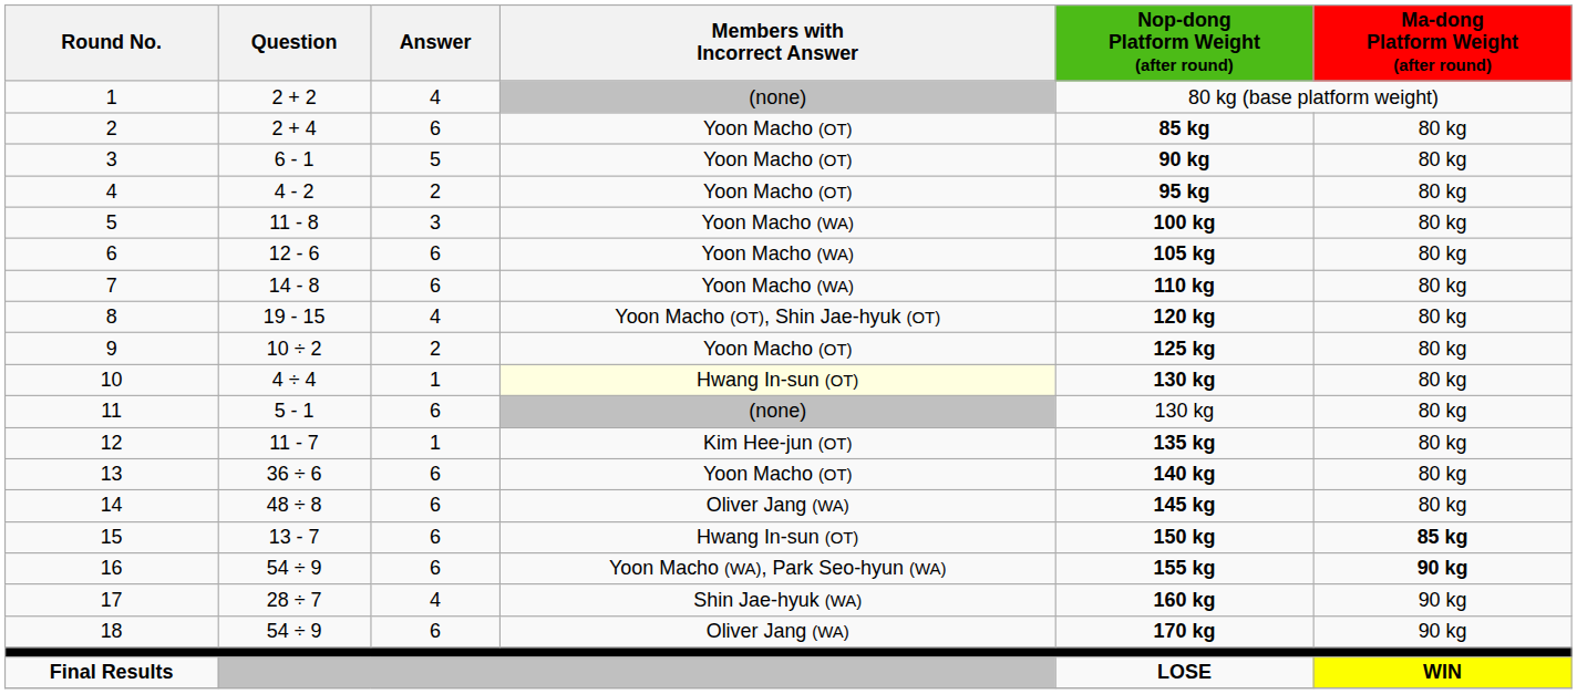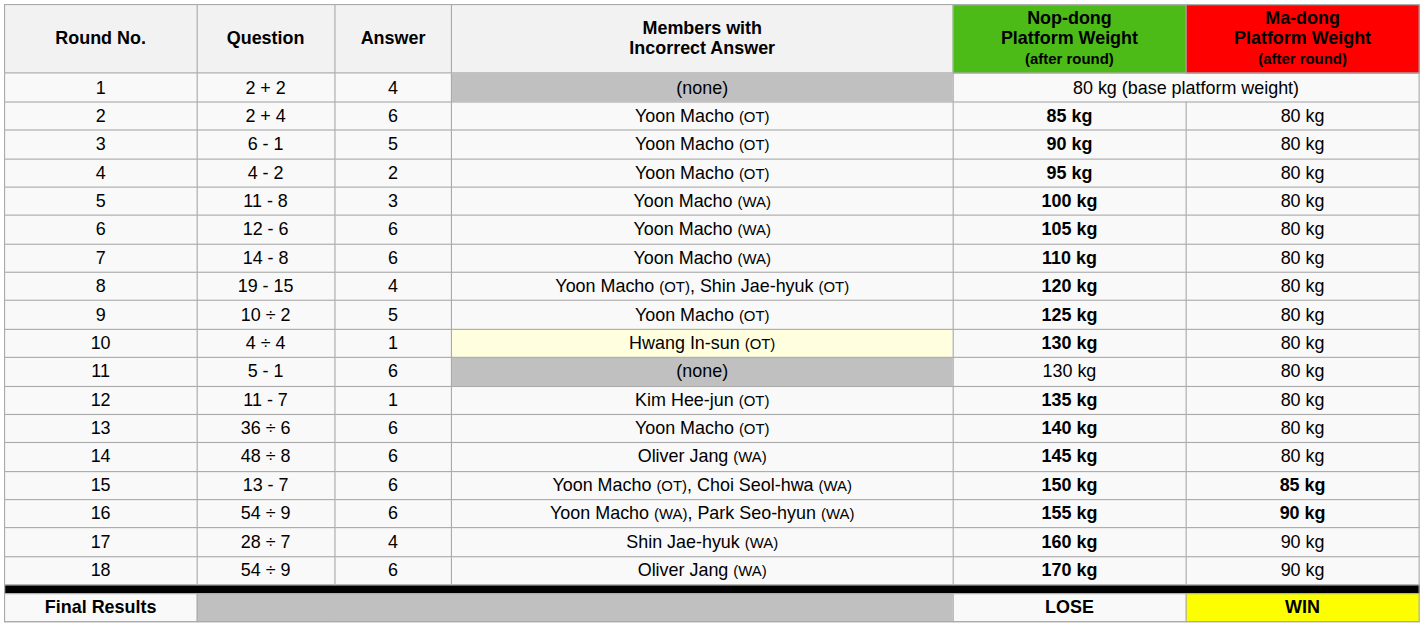9 | Answer: 2 -> 5
15 | Members with Incorrect Answer: Hwang In-sun (OT) -> Yoon Macho (OT), Choi Seol-hwa (WA)
